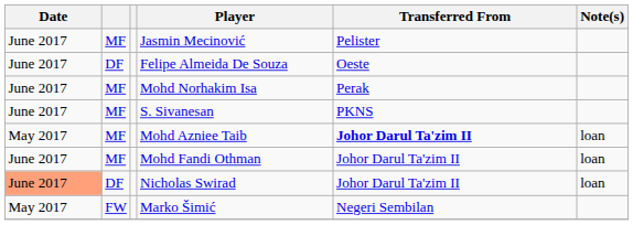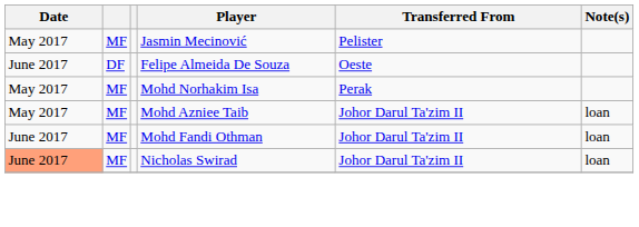Jasmin Mecinović | Date: June 2017 -> May 2017
Mohd Norhakim Isa | Date: June 2017 -> May 2017
- row: June 2017 | MF | S. Sivanesan | PKNS
Mohd Azniee Taib | Transferred From: bold -> normal
Nicholas Swirad | column 2: DF -> MF
- row: May 2017 | FW | Marko Šimić | Negeri Sembilan
